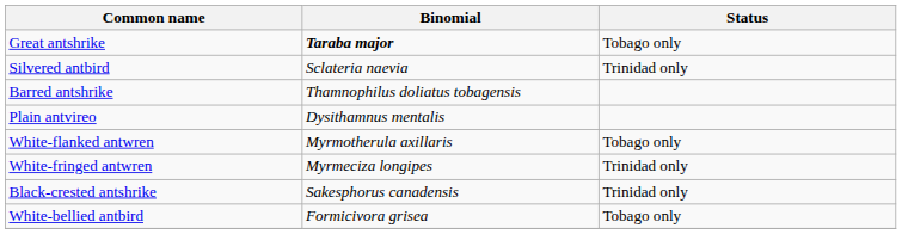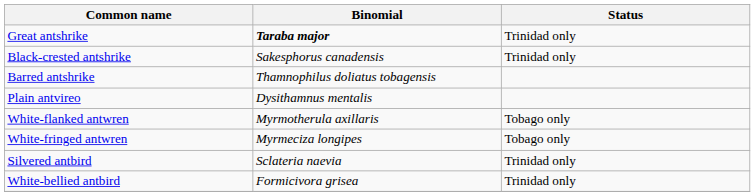Great antshrike | Status: Tobago only -> Trinidad only
rows swapped: Black-crested antshrike <-> Silvered antbird
White-fringed antwren | Status: Trinidad only -> Tobago only
White-bellied antbird | Status: Tobago only -> Trinidad only
